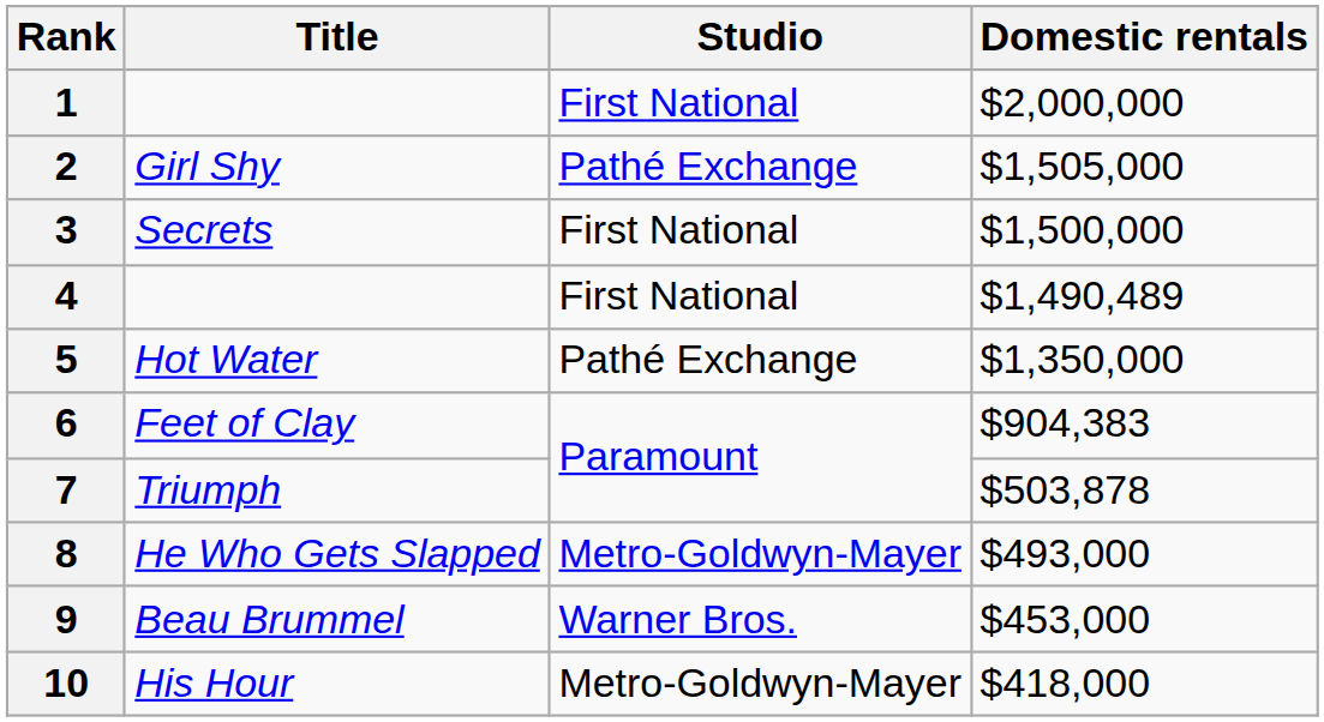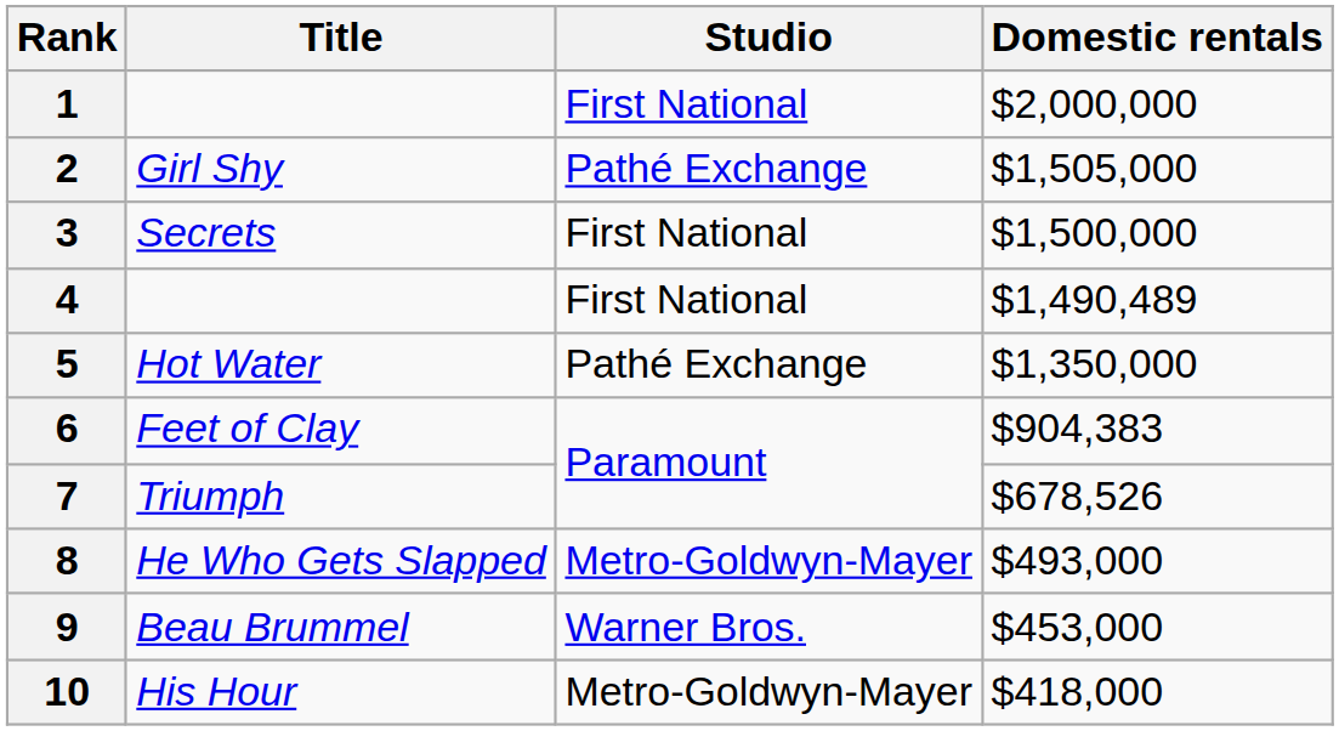7 | Domestic rentals: $503,878 -> $678,526
